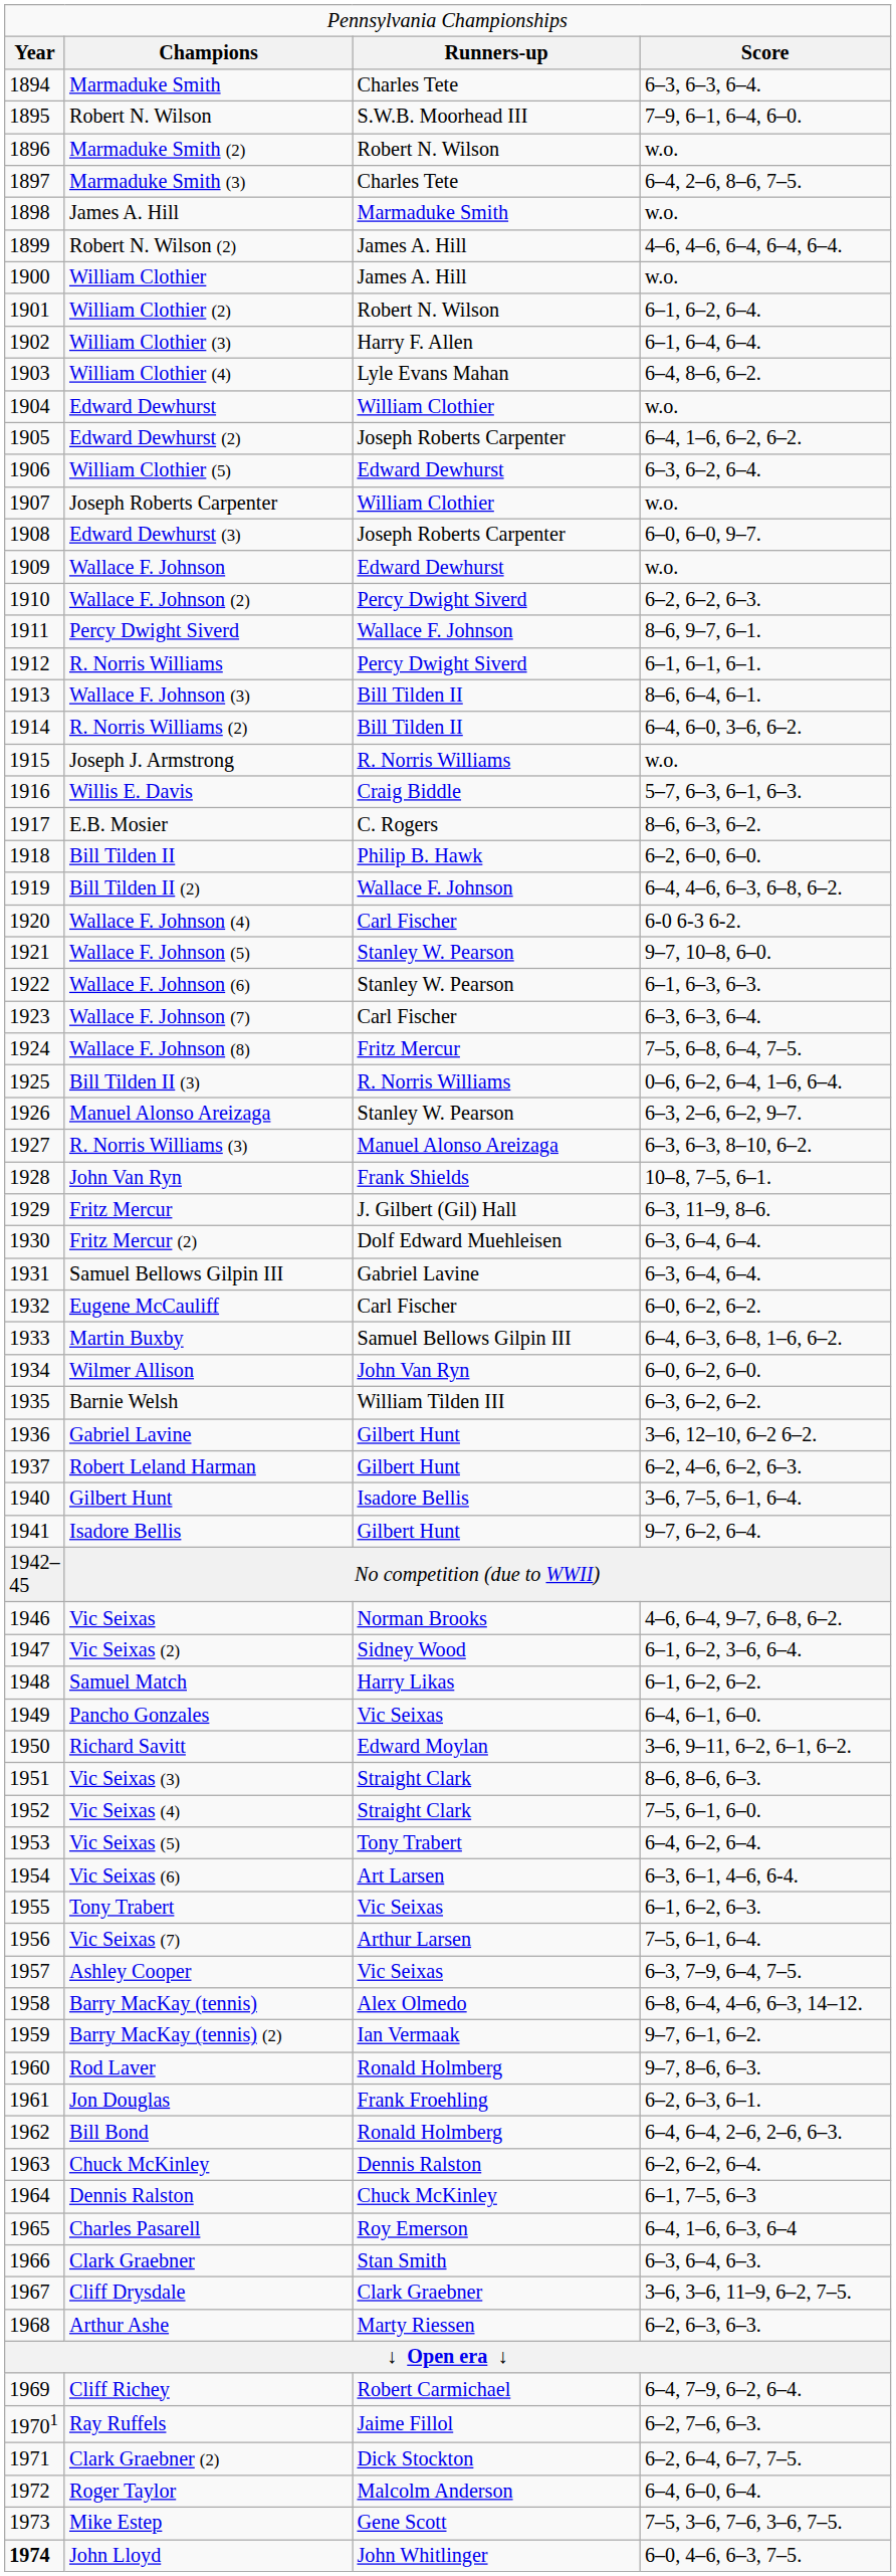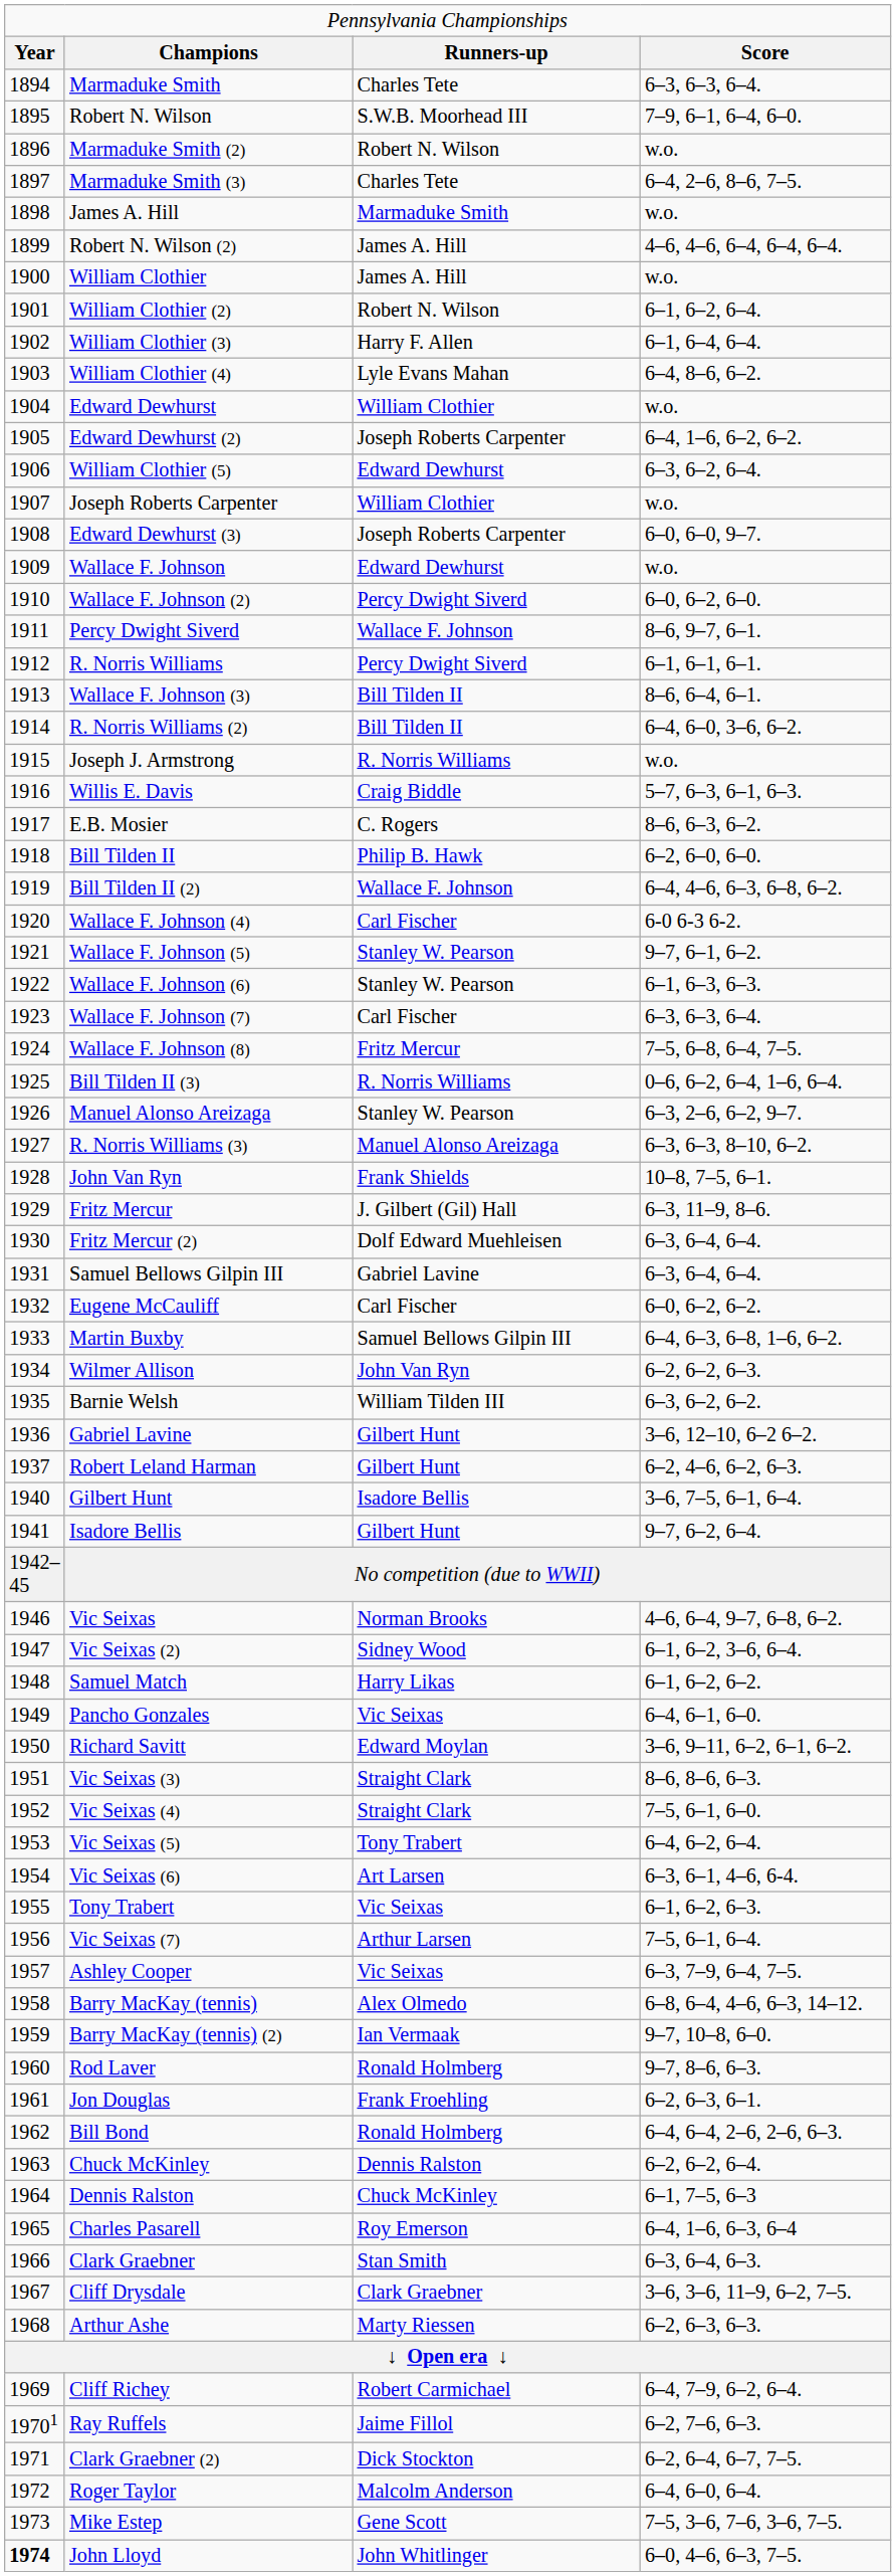Wallace F. Johnson (2) | column 4: 6–2, 6–2, 6–3. -> 6–0, 6–2, 6–0.
Wallace F. Johnson (5) | column 4: 9–7, 10–8, 6–0. -> 9–7, 6–1, 6–2.
Wilmer Allison | column 4: 6–0, 6–2, 6–0. -> 6–2, 6–2, 6–3.
Barry MacKay (tennis) (2) | column 4: 9–7, 6–1, 6–2. -> 9–7, 10–8, 6–0.
